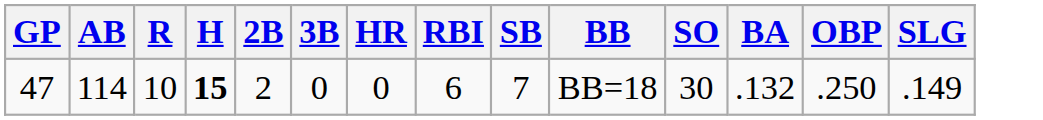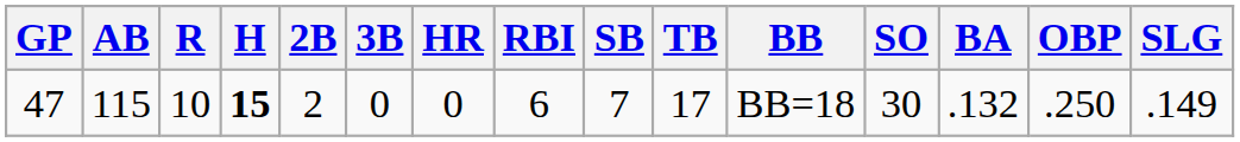+ column: TB | 17
47 | AB: 114 -> 115
